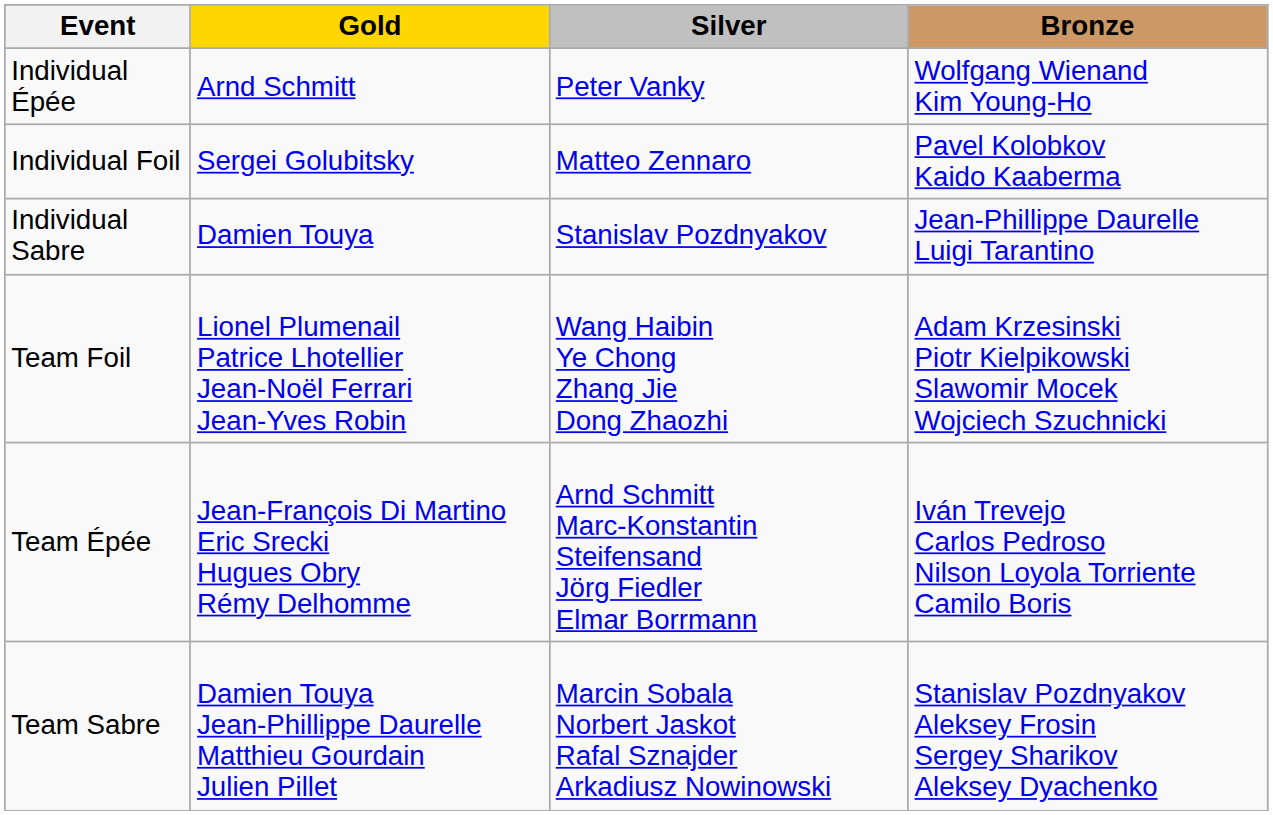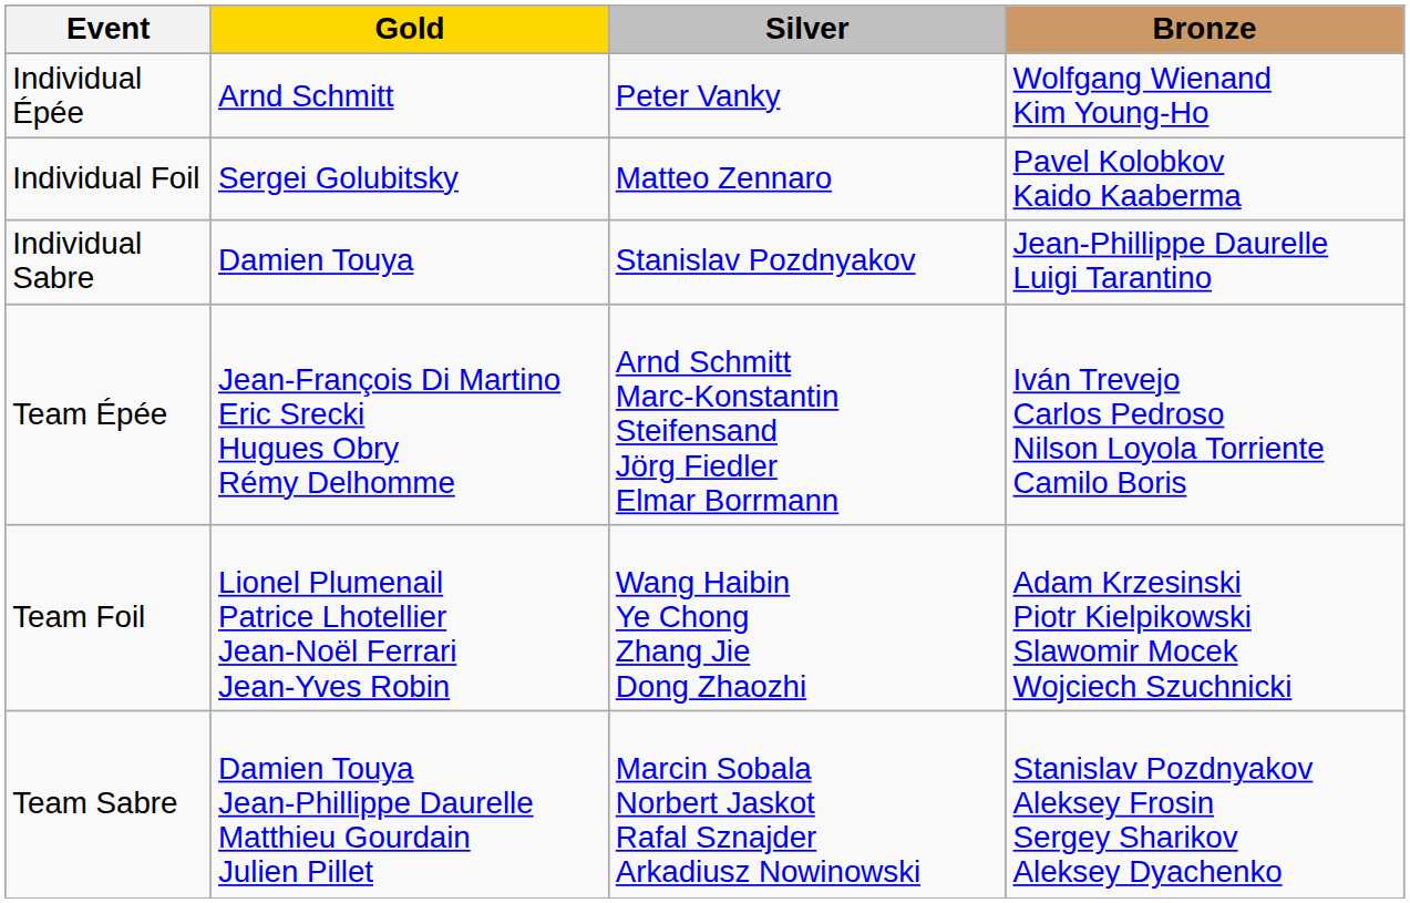rows swapped: Team Épée <-> Team Foil
